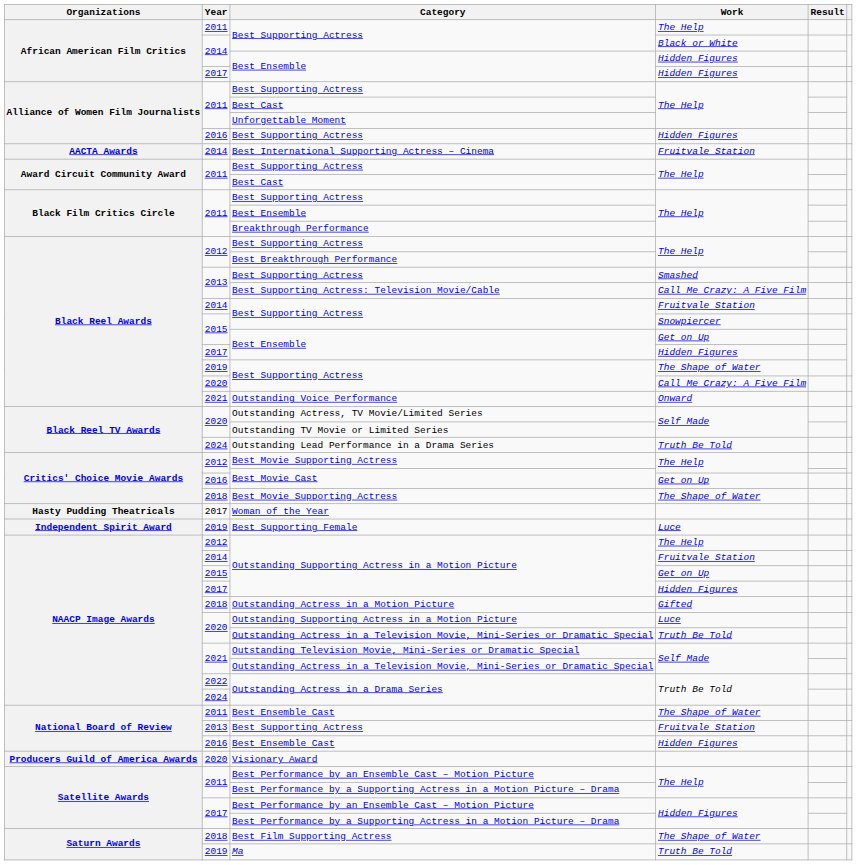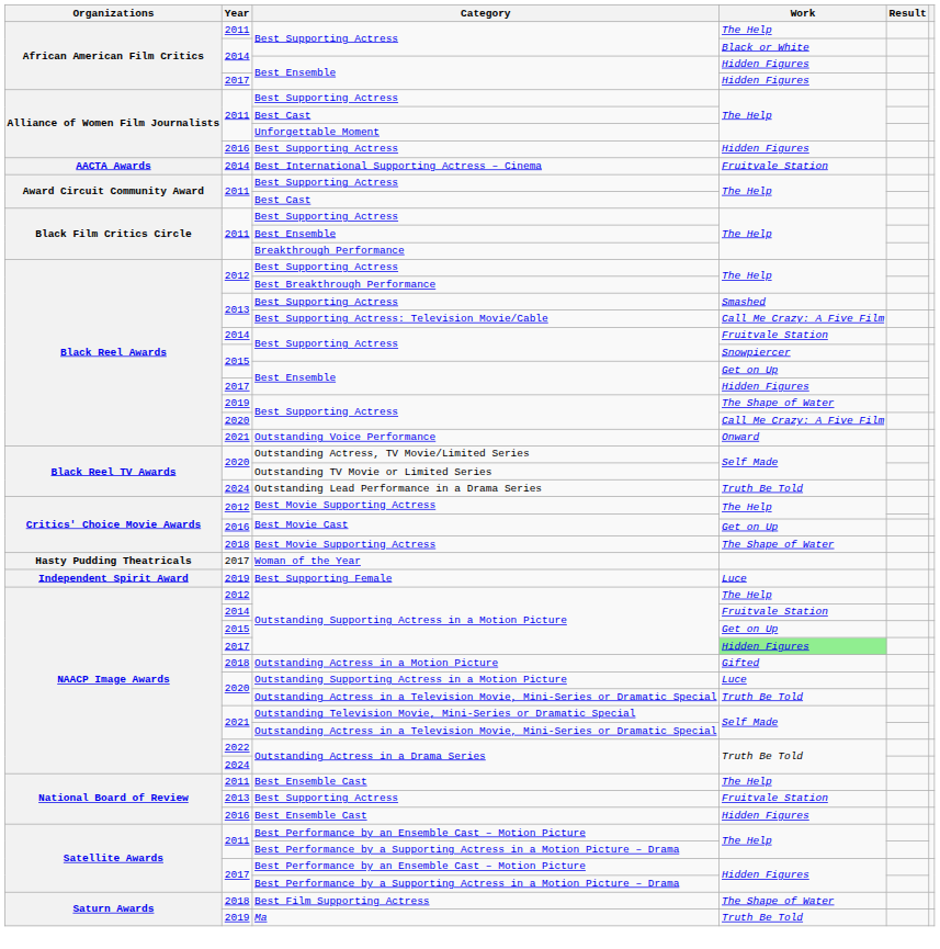2017 / Outstanding Supporting Actress in a Motion Picture | Work: no background -> lightgreen background
2011 / Best Ensemble Cast | Work: The Shape of Water -> The Help
- row: Producers Guild of America Awards | 2020 | Visionary Award
